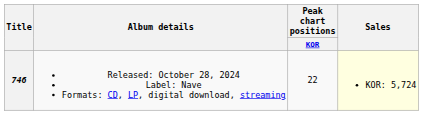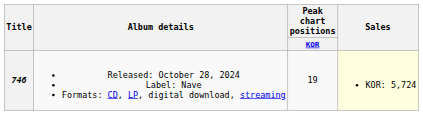746 | Peak chart positions / KOR: 22 -> 19
